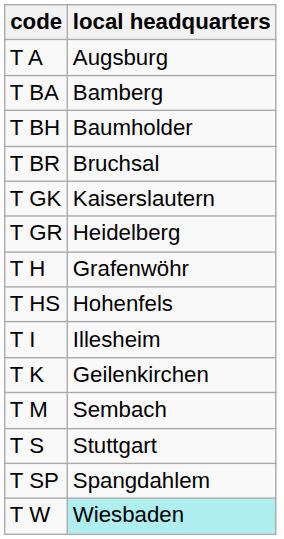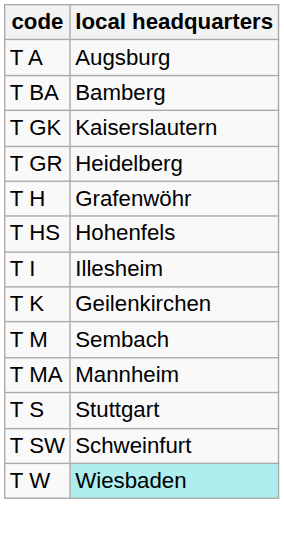- row: T BH | Baumholder
- row: T BR | Bruchsal
+ row: T MA | Mannheim
- row: T SP | Spangdahlem
+ row: T SW | Schweinfurt
